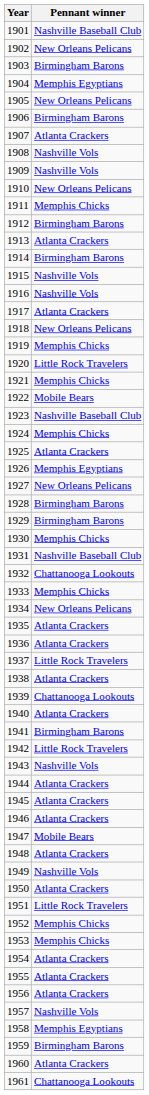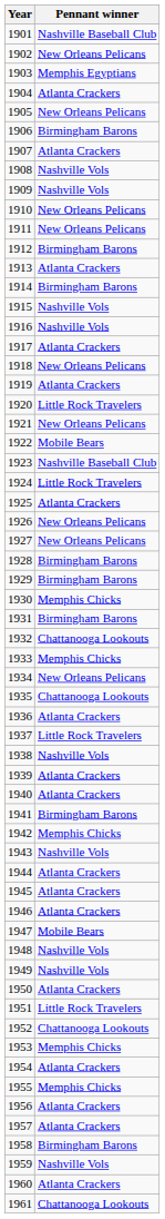1903 | Pennant winner: Birmingham Barons -> Memphis Egyptians
1904 | Pennant winner: Memphis Egyptians -> Atlanta Crackers
1911 | Pennant winner: Memphis Chicks -> New Orleans Pelicans
1919 | Pennant winner: Memphis Chicks -> Atlanta Crackers
1921 | Pennant winner: Memphis Chicks -> New Orleans Pelicans
1924 | Pennant winner: Memphis Chicks -> Little Rock Travelers
1926 | Pennant winner: Memphis Egyptians -> New Orleans Pelicans
1931 | Pennant winner: Nashville Baseball Club -> Birmingham Barons
1935 | Pennant winner: Atlanta Crackers -> Chattanooga Lookouts
1938 | Pennant winner: Atlanta Crackers -> Nashville Vols
1939 | Pennant winner: Chattanooga Lookouts -> Atlanta Crackers
1942 | Pennant winner: Little Rock Travelers -> Memphis Chicks
1948 | Pennant winner: Atlanta Crackers -> Nashville Vols
1952 | Pennant winner: Memphis Chicks -> Chattanooga Lookouts
1955 | Pennant winner: Atlanta Crackers -> Memphis Chicks
1957 | Pennant winner: Nashville Vols -> Atlanta Crackers
1958 | Pennant winner: Memphis Egyptians -> Birmingham Barons
1959 | Pennant winner: Birmingham Barons -> Nashville Vols
